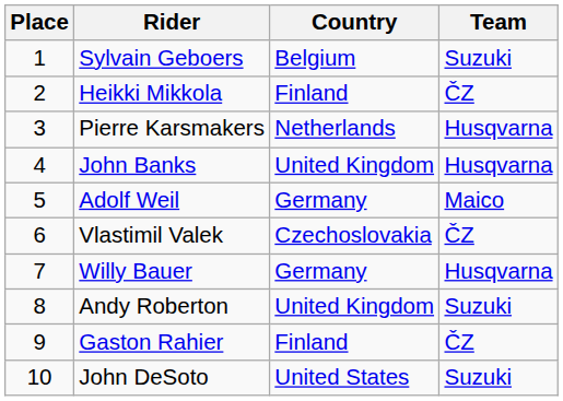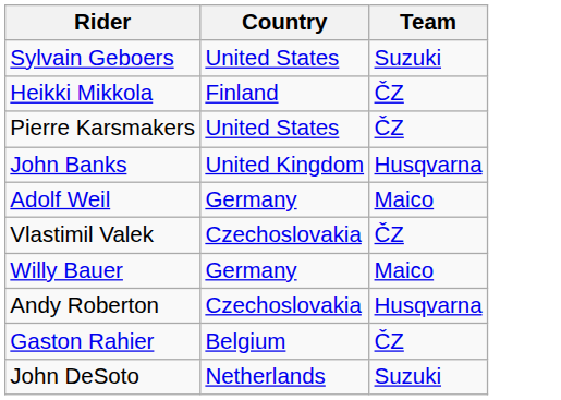- column: Place | 1 | 2 | 3 | 4 | 5 | 6 | 7 | 8 | 9 | 10
Sylvain Geboers | Country: Belgium -> United States
Pierre Karsmakers | Country: Netherlands -> United States
Pierre Karsmakers | Team: Husqvarna -> ČZ
Willy Bauer | Team: Husqvarna -> Maico
Andy Roberton | Country: United Kingdom -> Czechoslovakia
Andy Roberton | Team: Suzuki -> Husqvarna
Gaston Rahier | Country: Finland -> Belgium
John DeSoto | Country: United States -> Netherlands
